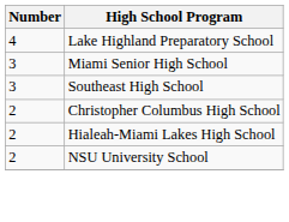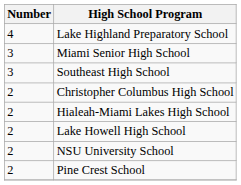+ row: 2 | Lake Howell High School
+ row: 2 | Pine Crest School
